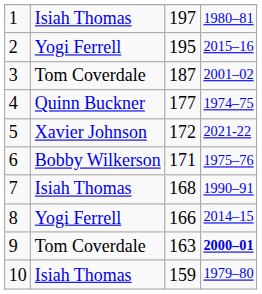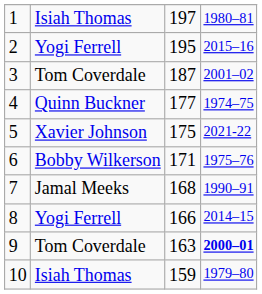5 | column 3: 172 -> 175
7 | column 2: Isiah Thomas -> Jamal Meeks
